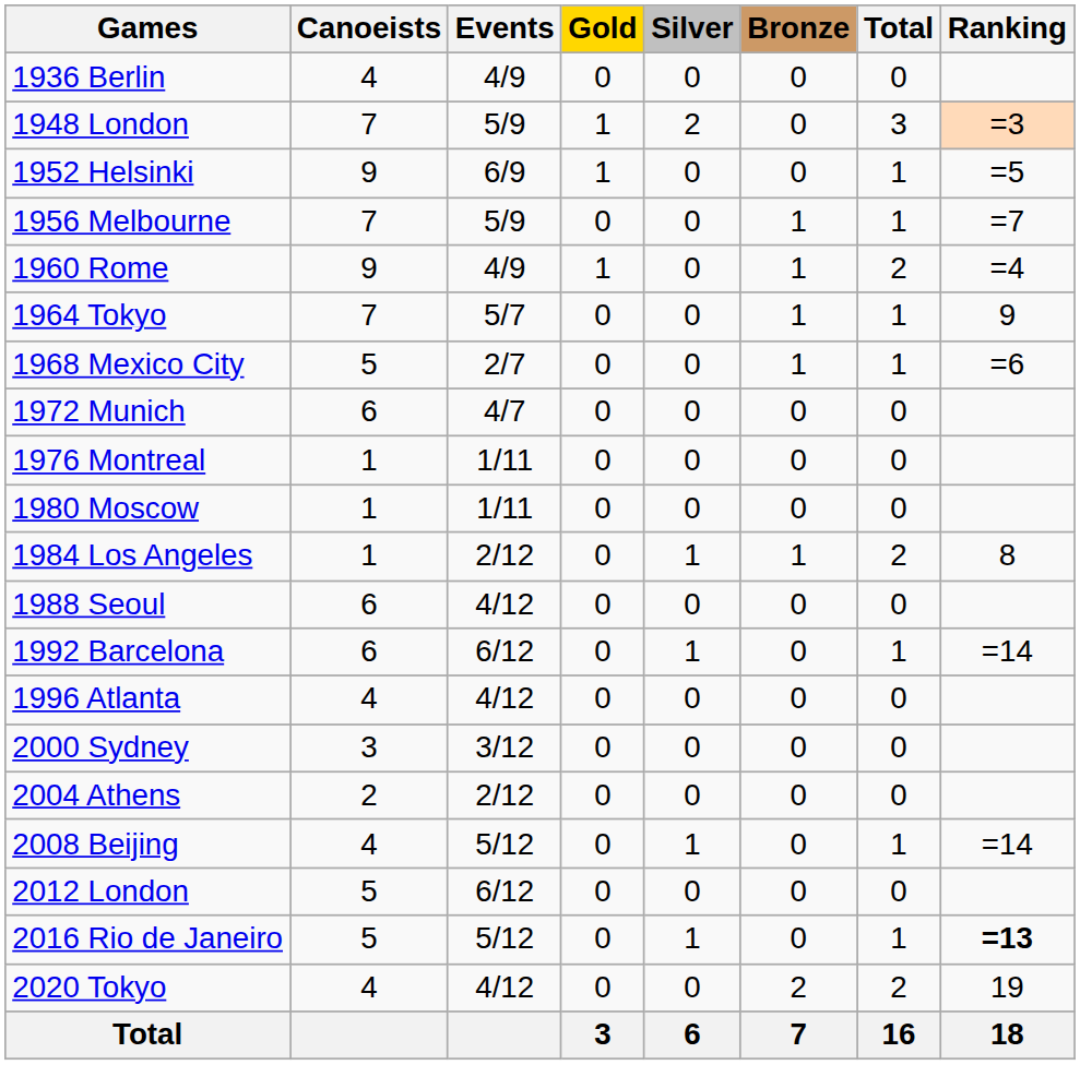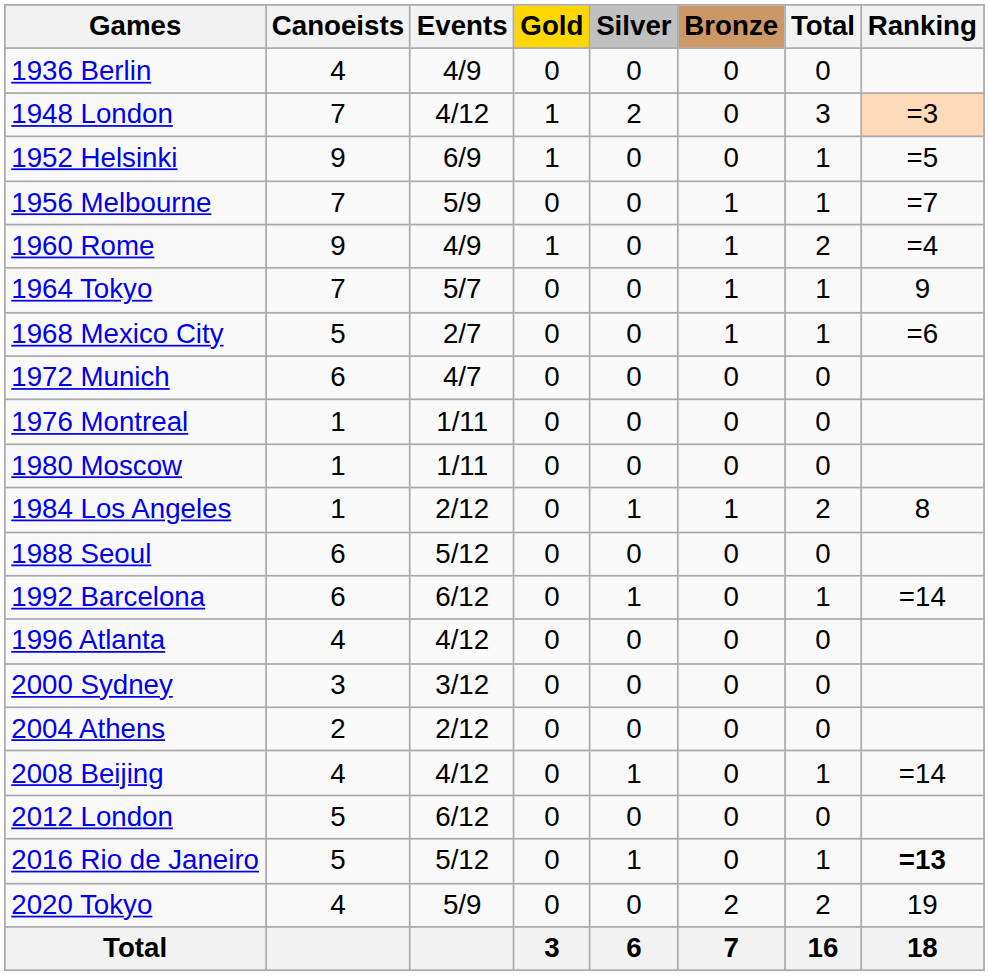1948 London | Events: 5/9 -> 4/12
1988 Seoul | Events: 4/12 -> 5/12
2008 Beijing | Events: 5/12 -> 4/12
2020 Tokyo | Events: 4/12 -> 5/9
